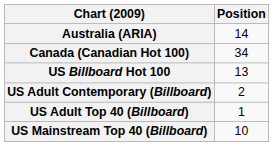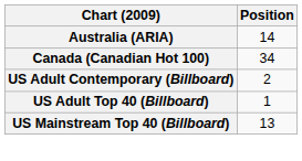- row: US Billboard Hot 100 | 13
US Mainstream Top 40 (Billboard) | Position: 10 -> 13
